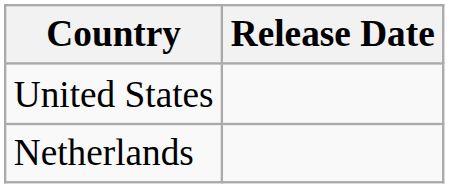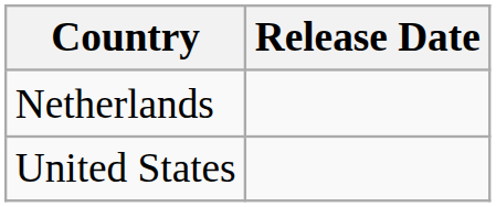rows swapped: Netherlands <-> United States
